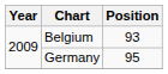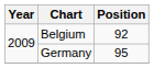Belgium | Position: 93 -> 92
